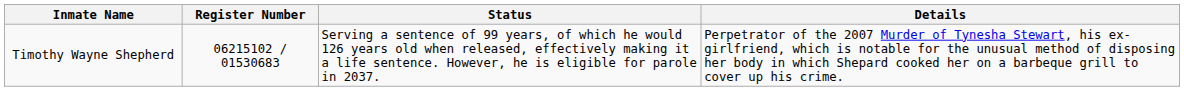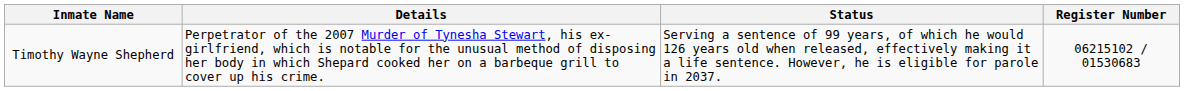columns swapped: Register Number <-> Details
